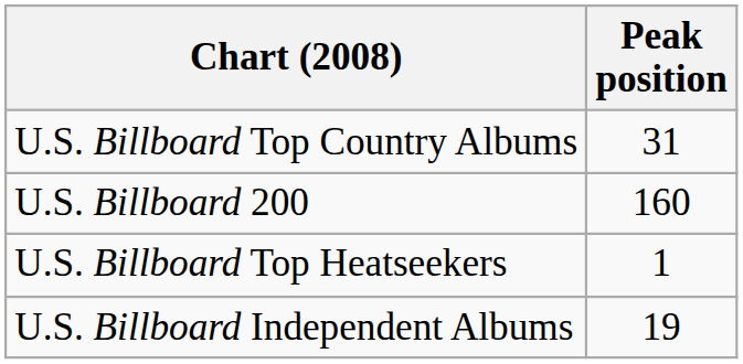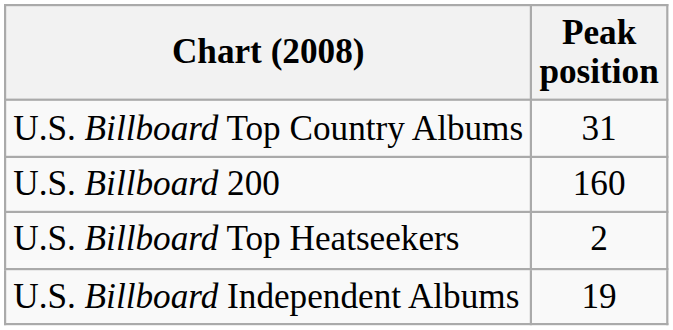U.S. Billboard Top Heatseekers | Peak position: 1 -> 2
